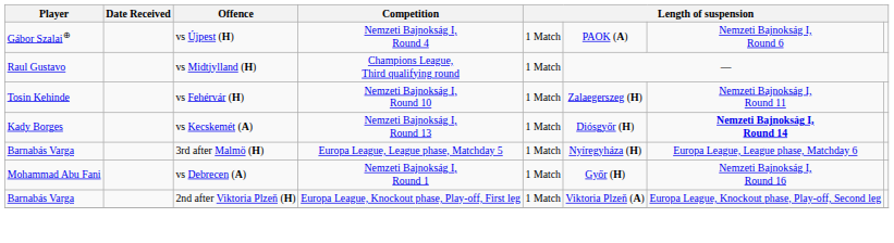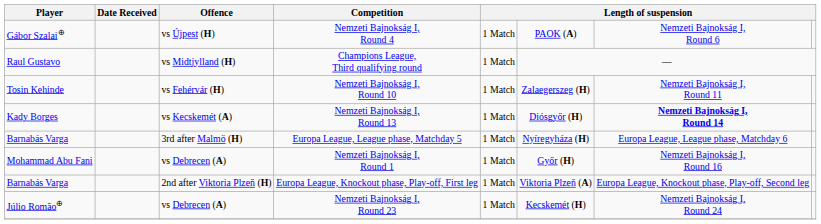+ row: Júlio Romão⊕ | vs Debrecen (A) | Nemzeti Bajnokság I, Round 23 | 1 Match | Kecskemét (H) | Nemzeti Bajnokság I, Round 24
